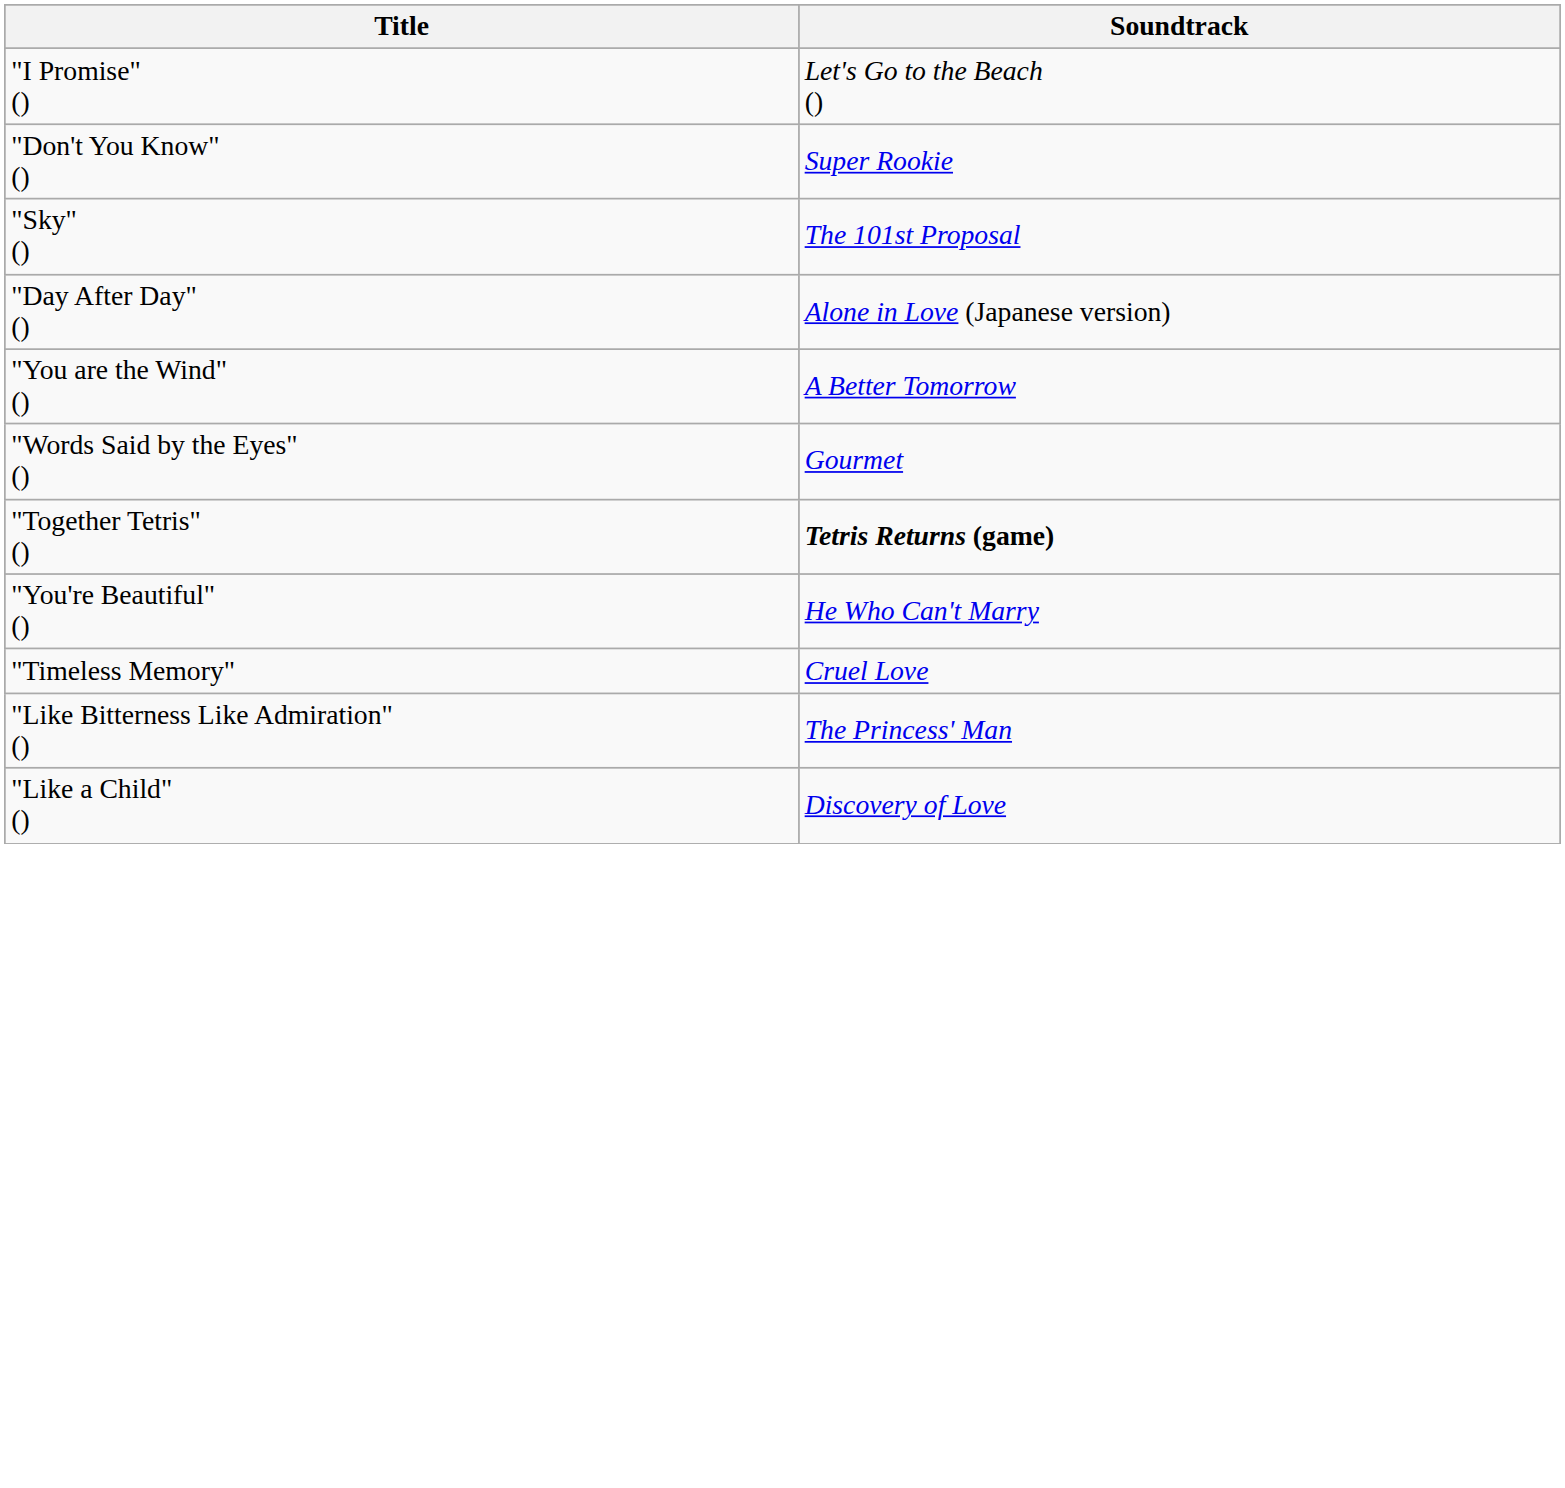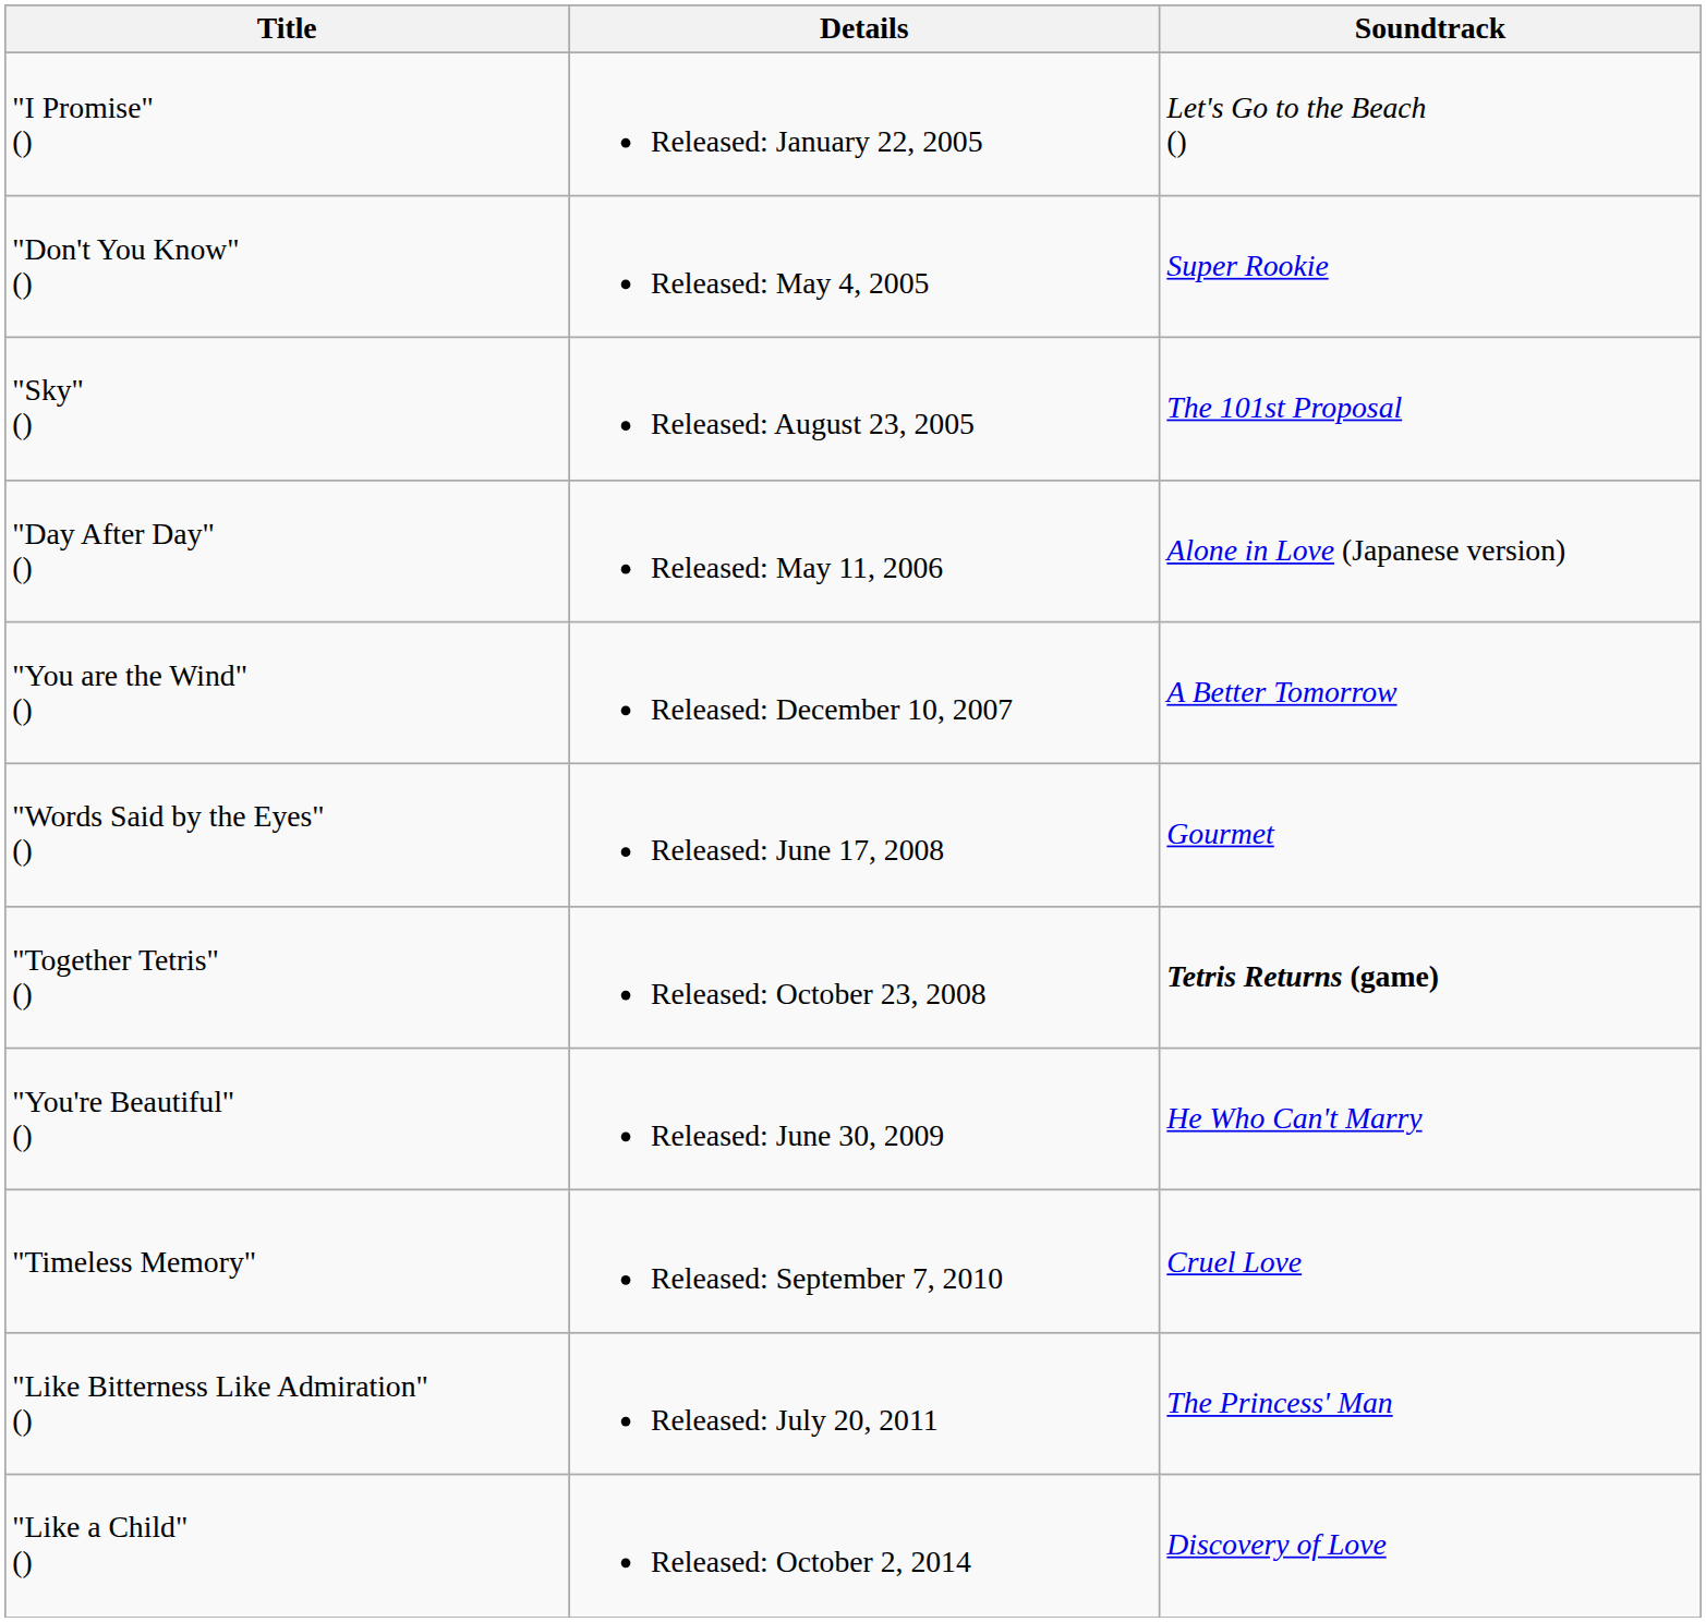+ column: Details | Released: January 22, 2005 | Released: May 4, 2005 | Released: August 23, 2005 | Released: May 11, 2006 | Released: December 10, 2007 | Released: June 17, 2008 | Released: October 23, 2008 | Released: June 30, 2009 | Released: September 7, 2010 | Released: July 20, 2011 | Released: October 2, 2014
